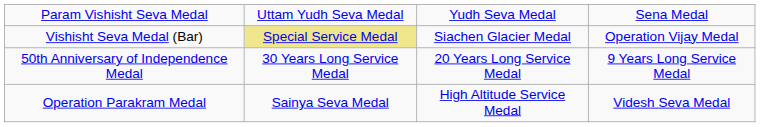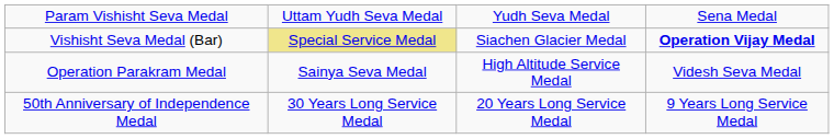Vishisht Seva Medal (Bar) | column 4: normal -> bold
rows swapped: Operation Parakram Medal <-> 50th Anniversary of Independence Medal
